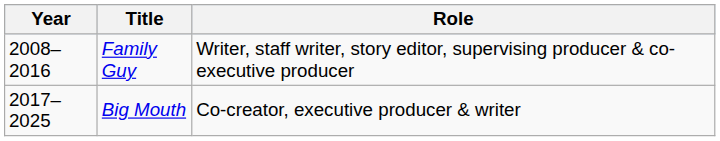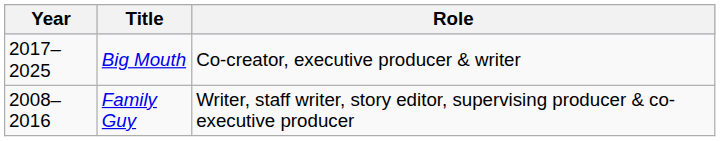rows swapped: Family Guy <-> Big Mouth
